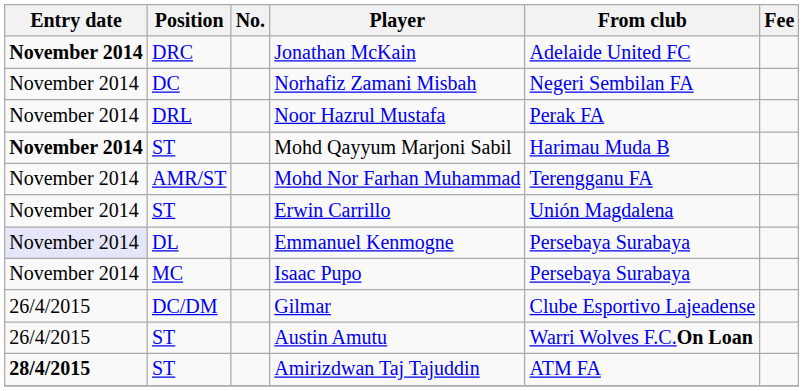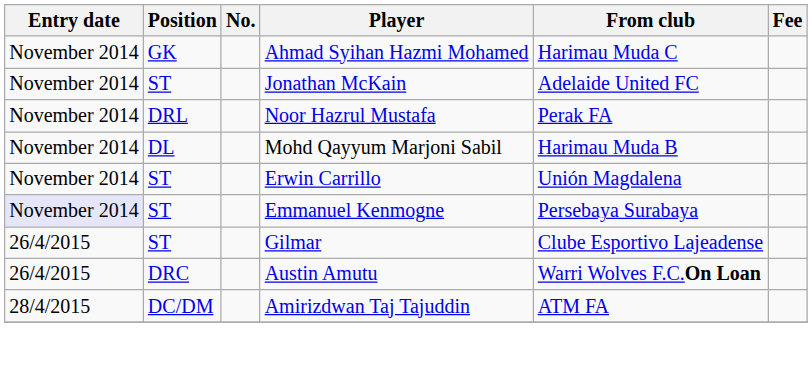+ row: November 2014 | GK | Ahmad Syihan Hazmi Mohamed | Harimau Muda C
Jonathan McKain | Entry date: bold -> normal
Jonathan McKain | Position: DRC -> ST
- row: November 2014 | DC | Norhafiz Zamani Misbah | Negeri Sembilan FA
Mohd Qayyum Marjoni Sabil | Entry date: bold -> normal
Mohd Qayyum Marjoni Sabil | Position: ST -> DL
- row: November 2014 | AMR/ST | Mohd Nor Farhan Muhammad | Terengganu FA
Emmanuel Kenmogne | Position: DL -> ST
- row: November 2014 | MC | Isaac Pupo | Persebaya Surabaya
Gilmar | Position: DC/DM -> ST
Austin Amutu | Position: ST -> DRC
Amirizdwan Taj Tajuddin | Entry date: bold -> normal
Amirizdwan Taj Tajuddin | Position: ST -> DC/DM
